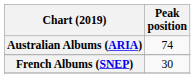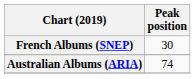rows swapped: Australian Albums (ARIA) <-> French Albums (SNEP)
